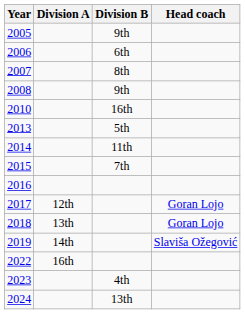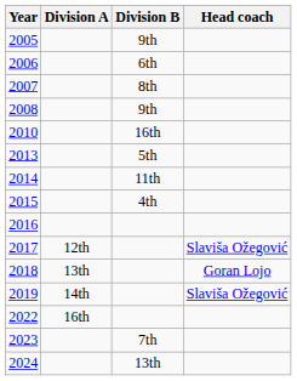2015 | Division B: 7th -> 4th
2017 | Head coach: Goran Lojo -> Slaviša Ožegović
2023 | Division B: 4th -> 7th
